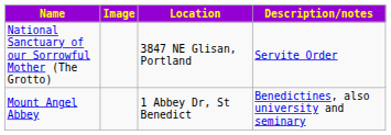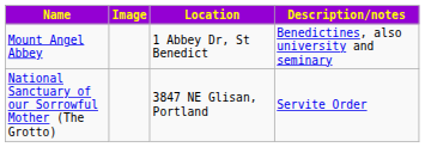rows swapped: National Sanctuary of our Sorrowful Mother (The Grotto) <-> Mount Angel Abbey
